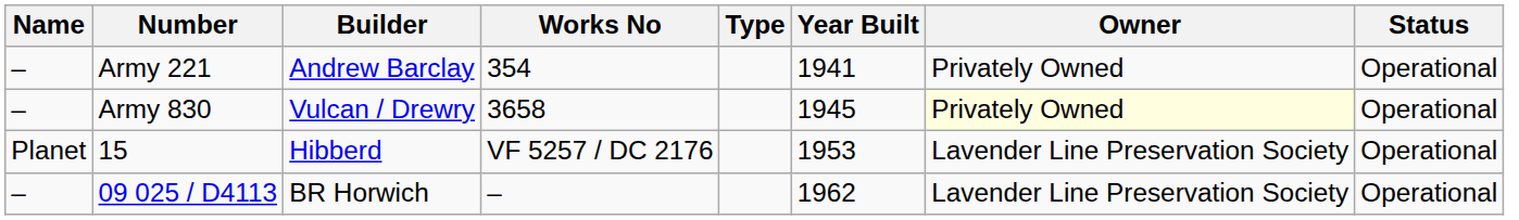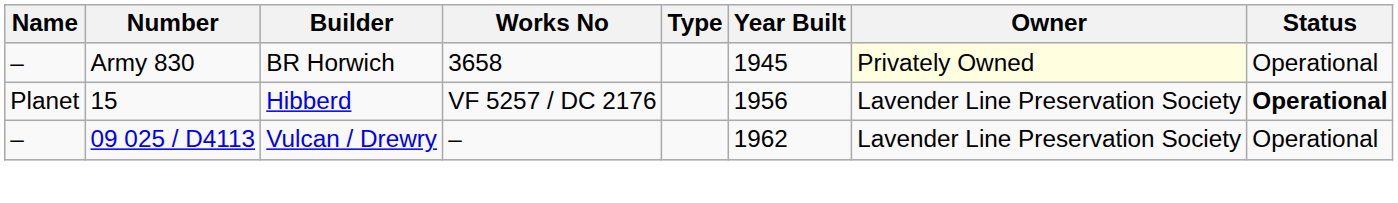- row: – | Army 221 | Andrew Barclay | 354 | 1941 | Privately Owned | Operational
Army 830 | Builder: Vulcan / Drewry -> BR Horwich
15 | Year Built: 1953 -> 1956
15 | Status: normal -> bold
09 025 / D4113 | Builder: BR Horwich -> Vulcan / Drewry
